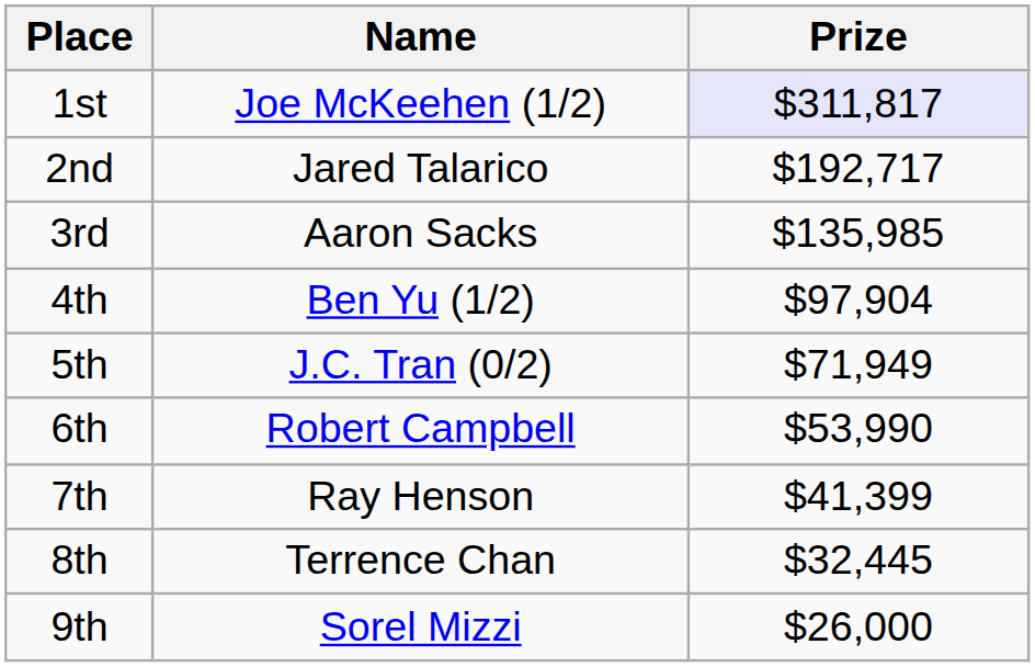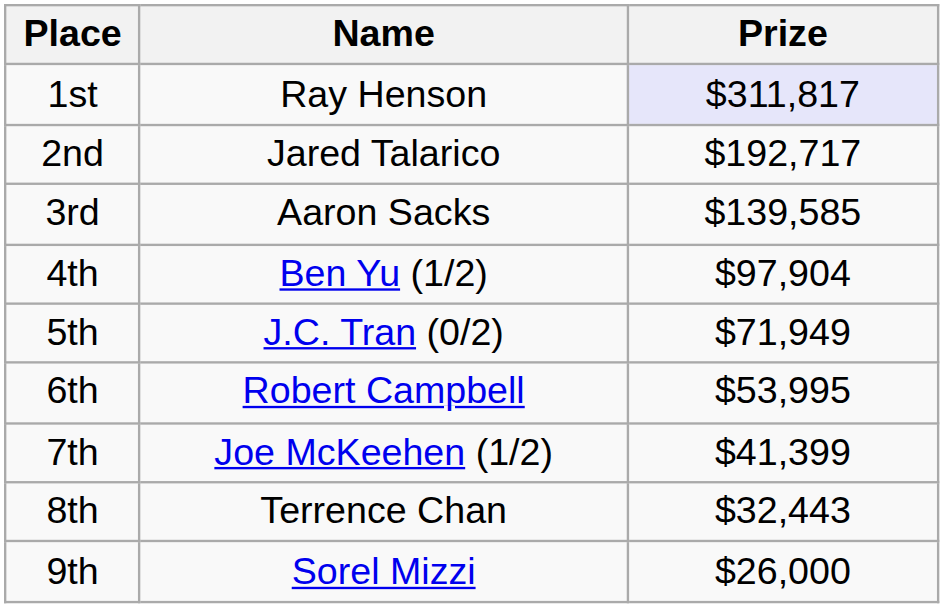1st | Name: Joe McKeehen (1/2) -> Ray Henson
3rd | Prize: $135,985 -> $139,585
6th | Prize: $53,990 -> $53,995
7th | Name: Ray Henson -> Joe McKeehen (1/2)
8th | Prize: $32,445 -> $32,443
